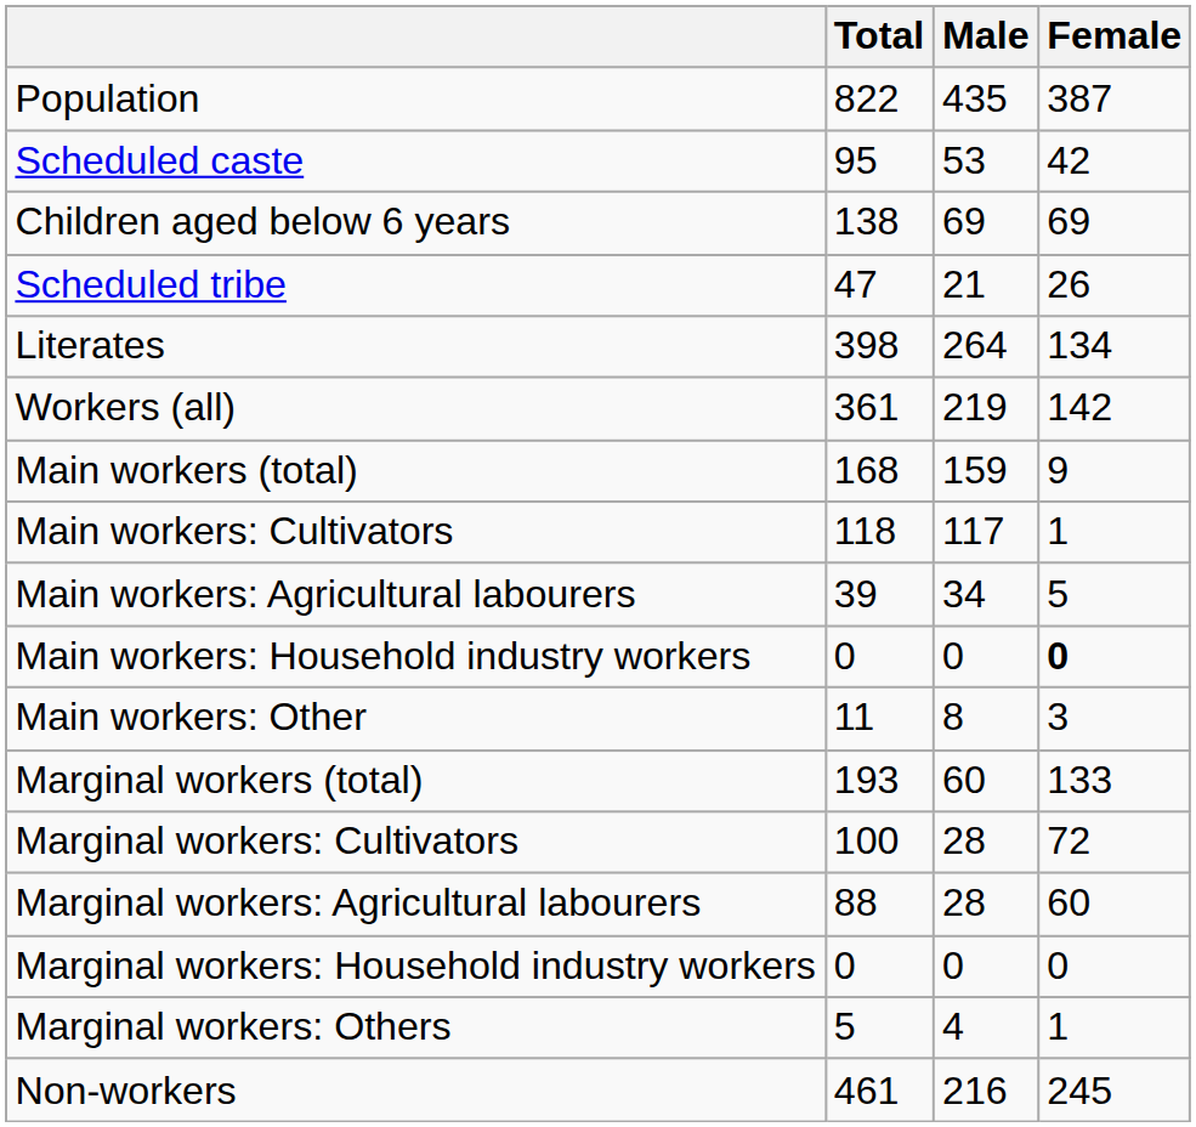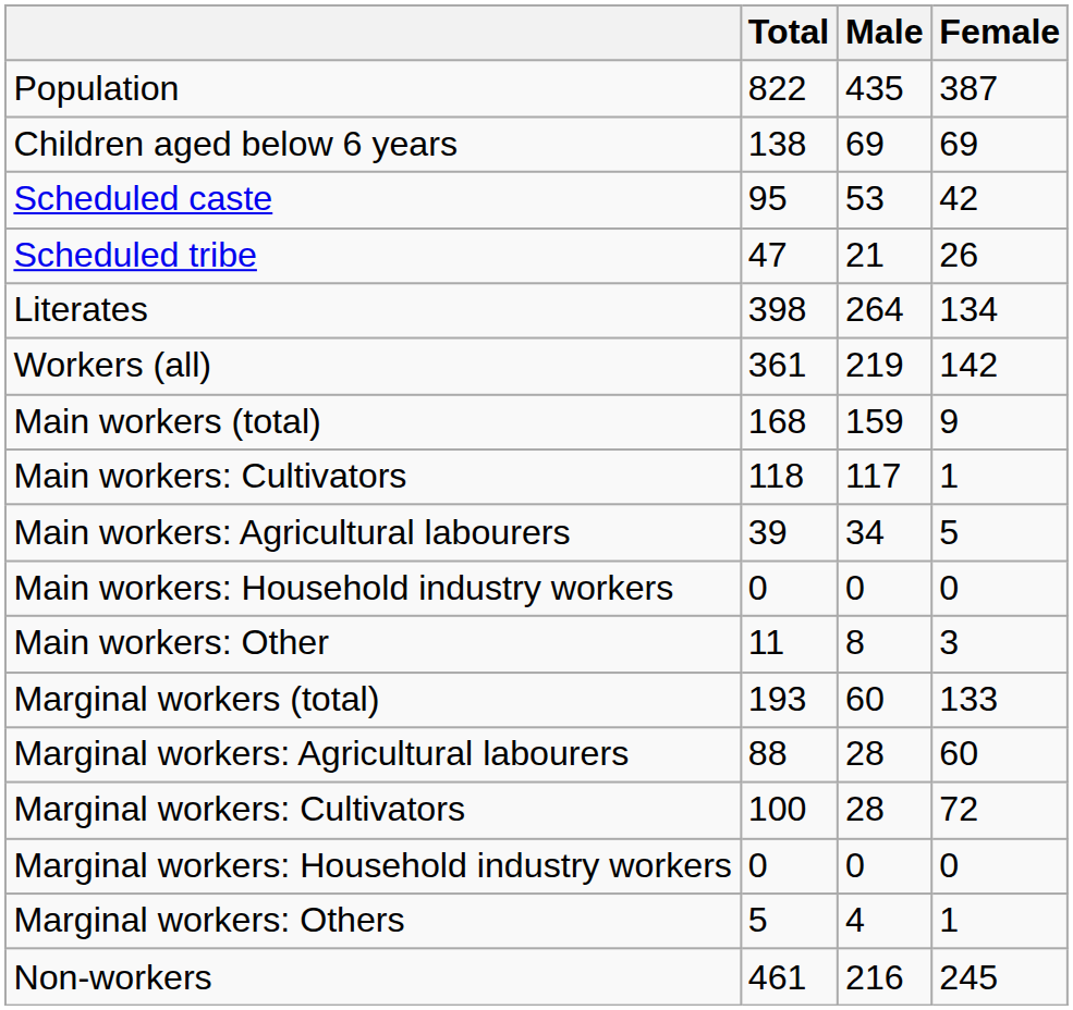rows swapped: Children aged below 6 years <-> Scheduled caste
Main workers: Household industry workers | Female: bold -> normal
rows swapped: Marginal workers: Cultivators <-> Marginal workers: Agricultural labourers
